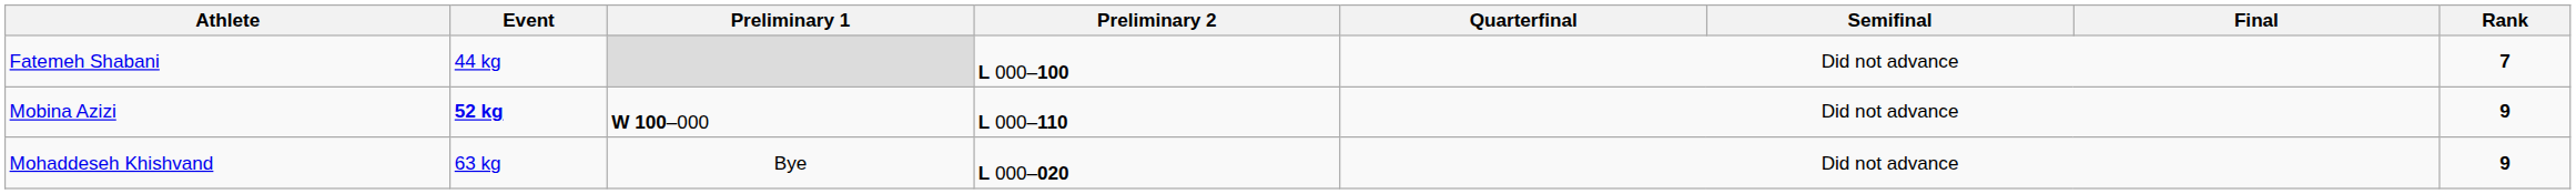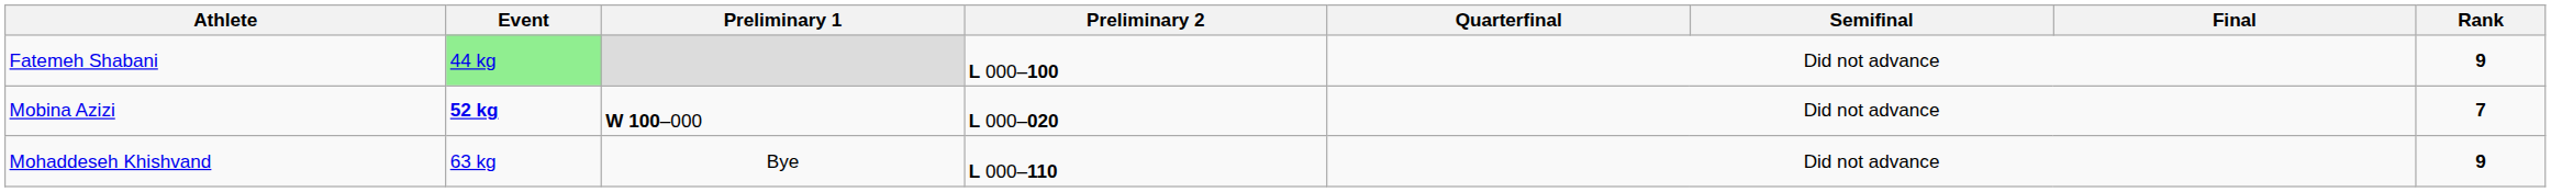Fatemeh Shabani | Event: no background -> lightgreen background
Fatemeh Shabani | Rank: 7 -> 9
Mobina Azizi | Preliminary 2: L 000–110 -> L 000–020
Mobina Azizi | Rank: 9 -> 7
Mohaddeseh Khishvand | Preliminary 2: L 000–020 -> L 000–110
